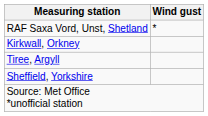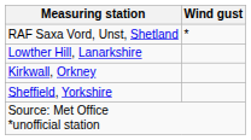+ row: Lowther Hill, Lanarkshire
- row: Tiree, Argyll
